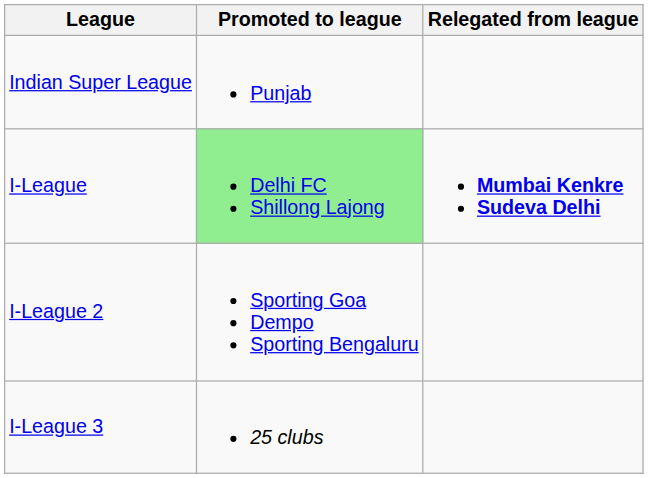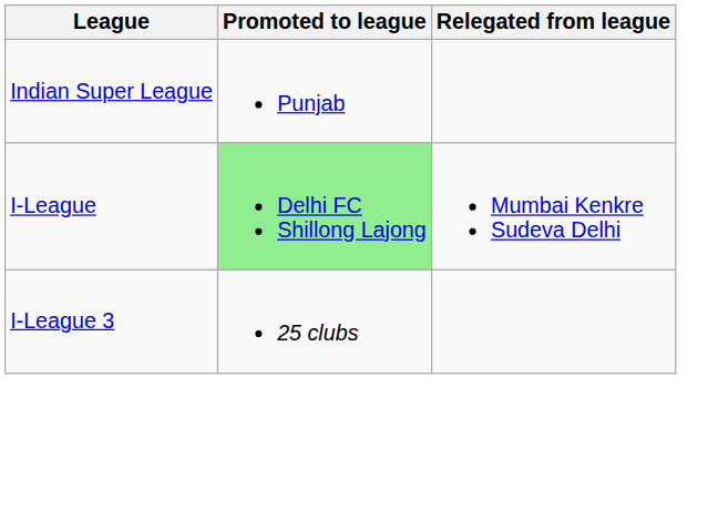I-League | Relegated from league: bold -> normal
- row: I-League 2 | Sporting Goa Dempo Sporting Bengaluru
